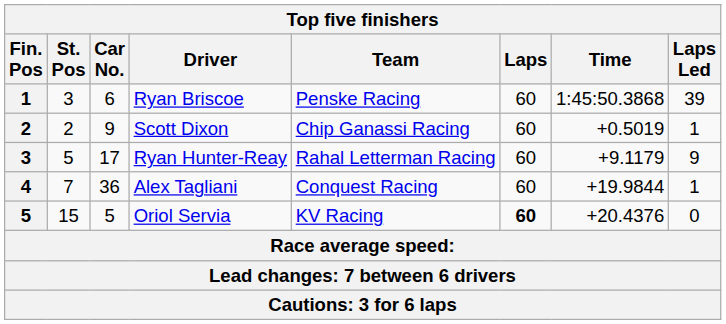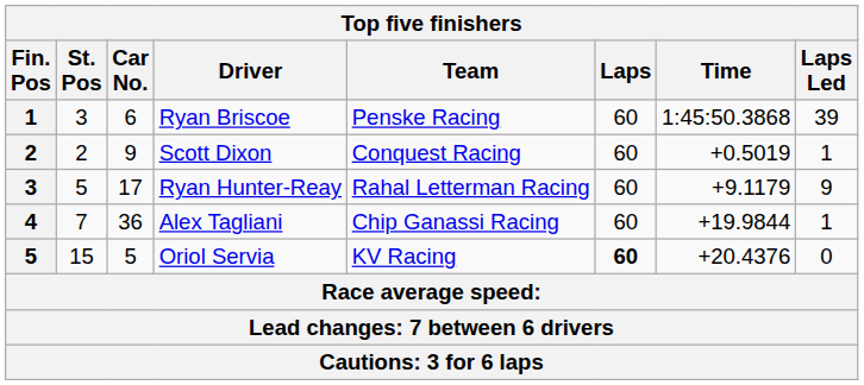Scott Dixon | Team: Chip Ganassi Racing -> Conquest Racing
Alex Tagliani | Team: Conquest Racing -> Chip Ganassi Racing
